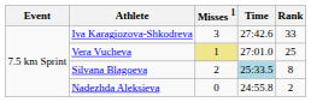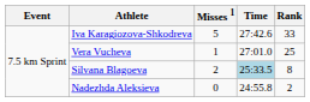Iva Karagiozova-Shkodreva | Misses 1: 3 -> 5
Vera Vucheva | Misses 1: khaki background -> no background
